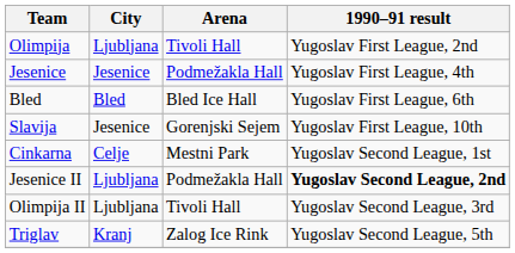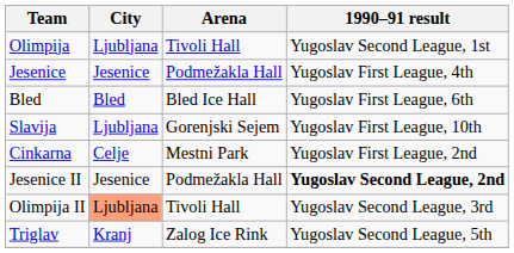Olimpija | 1990–91 result: Yugoslav First League, 2nd -> Yugoslav Second League, 1st
Slavija | City: Jesenice -> Ljubljana
Cinkarna | 1990–91 result: Yugoslav Second League, 1st -> Yugoslav First League, 2nd
Jesenice II | City: Ljubljana -> Jesenice
Olimpija II | City: no background -> lightsalmon background
